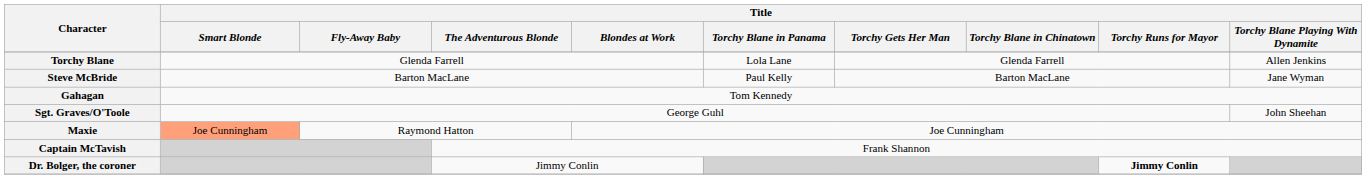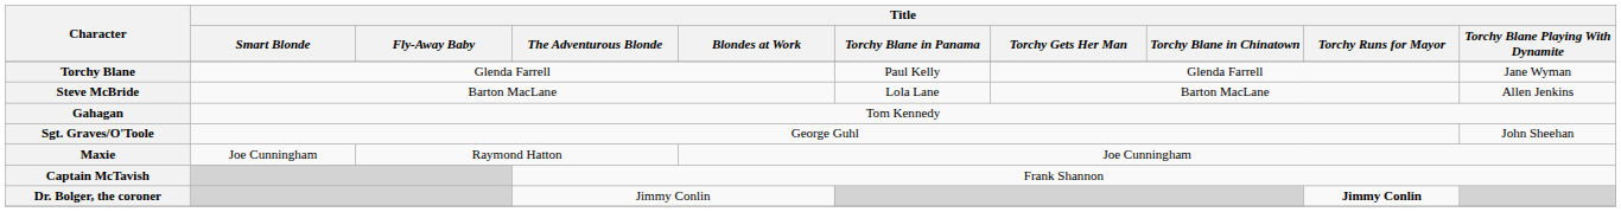Torchy Blane | Title / Torchy Blane in Panama: Lola Lane -> Paul Kelly
Torchy Blane | Title / Torchy Blane Playing With Dynamite: Allen Jenkins -> Jane Wyman
Steve McBride | Title / Torchy Blane in Panama: Paul Kelly -> Lola Lane
Steve McBride | Title / Torchy Blane Playing With Dynamite: Jane Wyman -> Allen Jenkins
Maxie | Title / Smart Blonde: lightsalmon background -> no background
